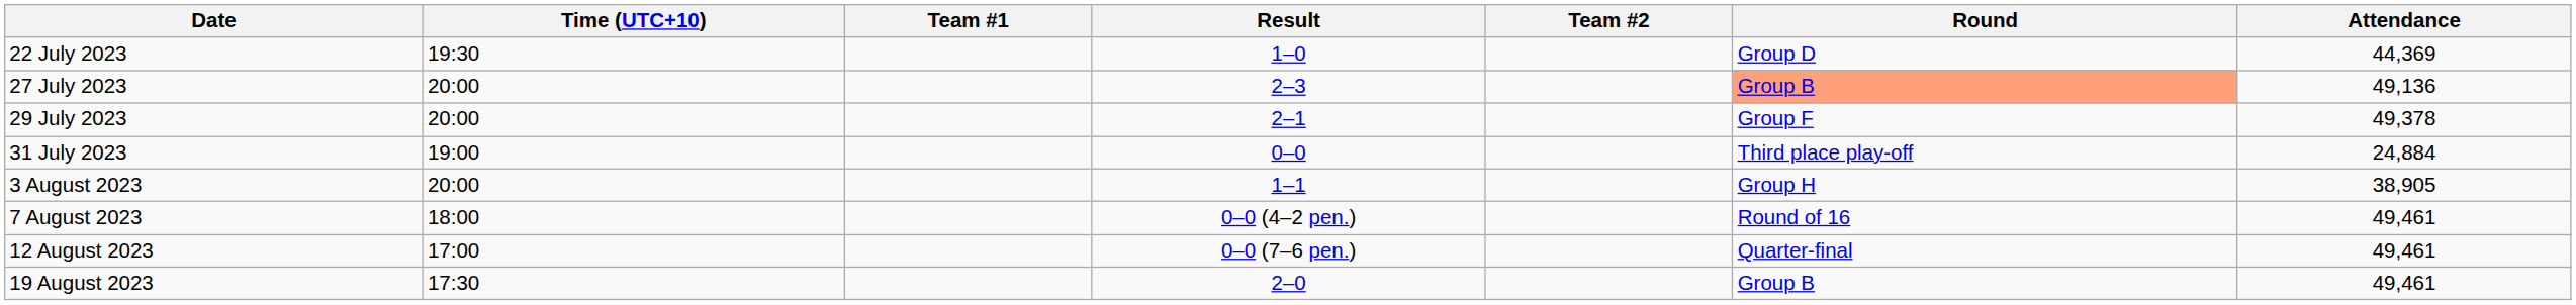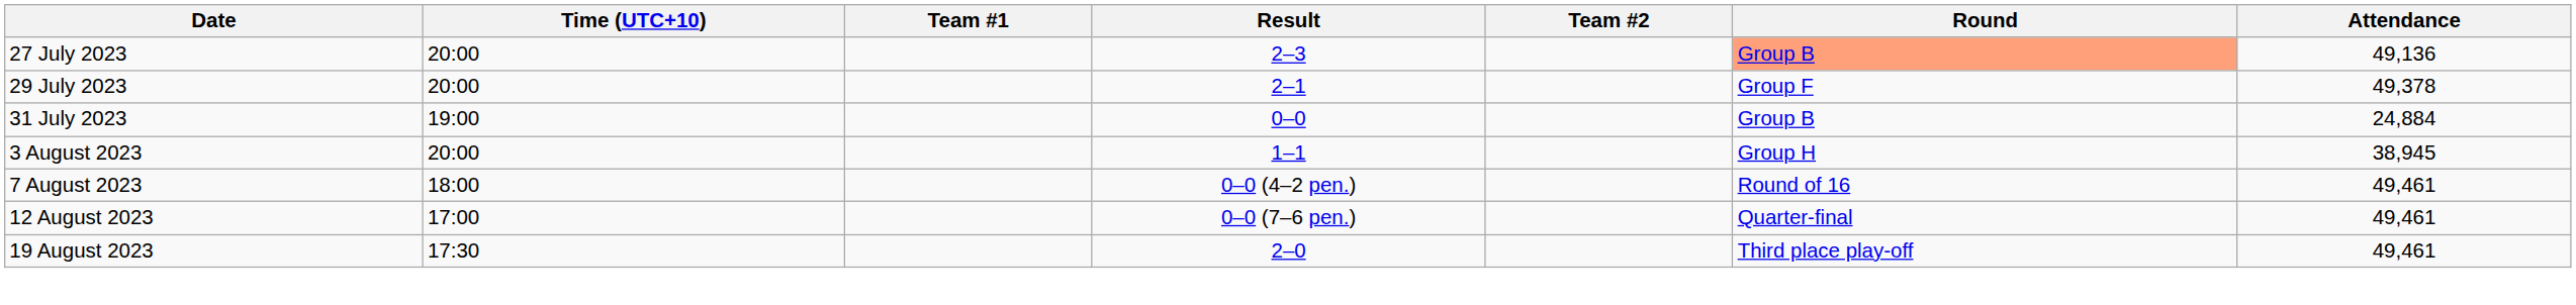- row: 22 July 2023 | 19:30 | 1–0 | Group D | 44,369
31 July 2023 | Round: Third place play-off -> Group B
3 August 2023 | Attendance: 38,905 -> 38,945
19 August 2023 | Round: Group B -> Third place play-off
